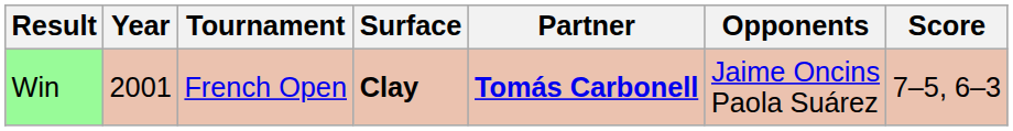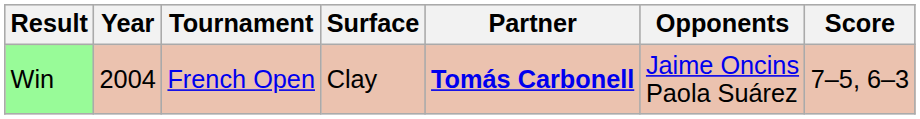Win | Year: 2001 -> 2004
Win | Surface: bold -> normal
